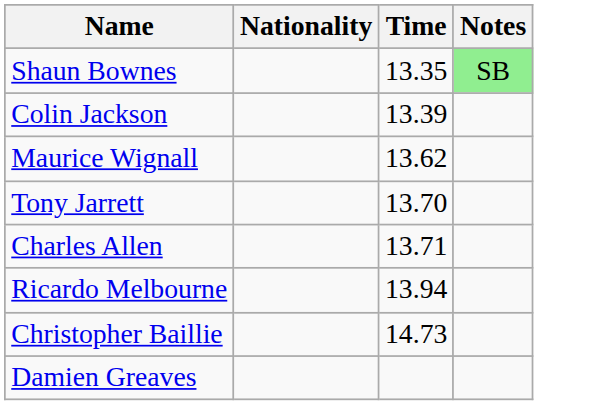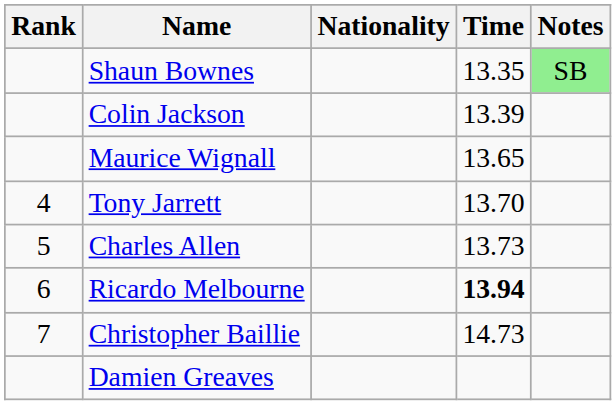+ column: Rank | 4 | 5 | 6 | 7
Maurice Wignall | Time: 13.62 -> 13.65
Charles Allen | Time: 13.71 -> 13.73
Ricardo Melbourne | Time: normal -> bold
